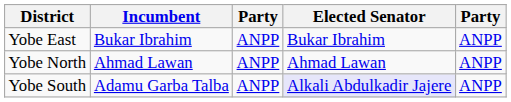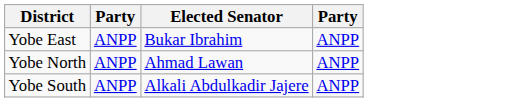- column: Incumbent | Bukar Ibrahim | Ahmad Lawan | Adamu Garba Talba
Yobe South | Elected Senator: lavender background -> no background
